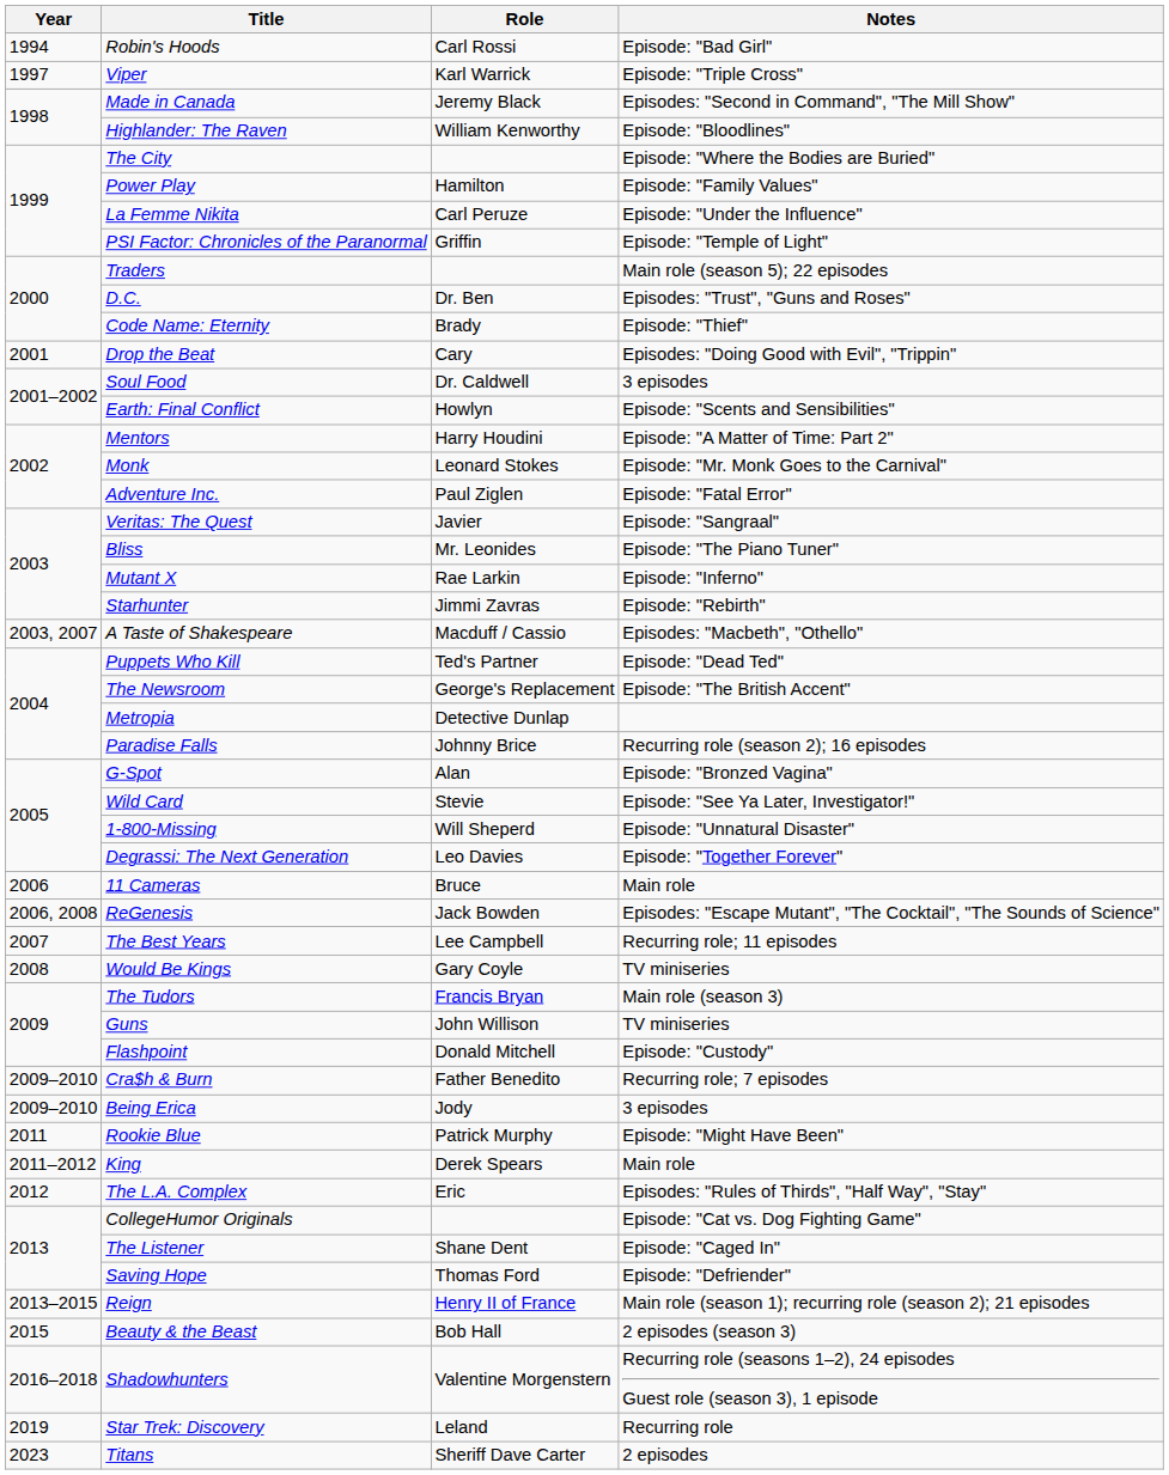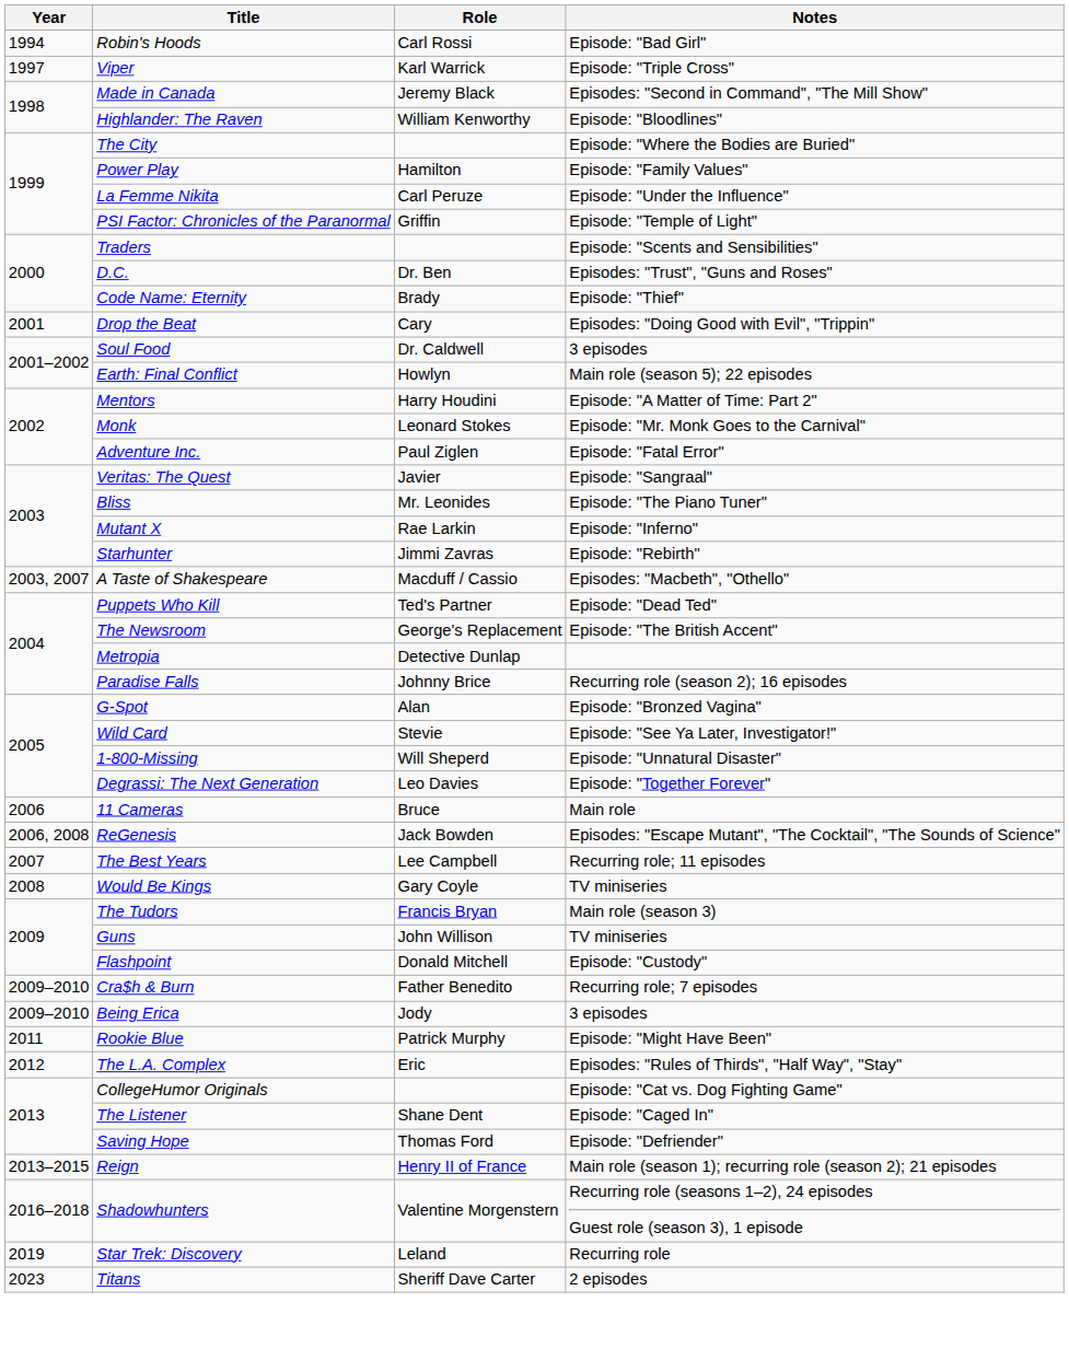Traders | Notes: Main role (season 5); 22 episodes -> Episode: "Scents and Sensibilities"
Earth: Final Conflict | Notes: Episode: "Scents and Sensibilities" -> Main role (season 5); 22 episodes
- row: 2011–2012 | King | Derek Spears | Main role
- row: 2015 | Beauty & the Beast | Bob Hall | 2 episodes (season 3)
